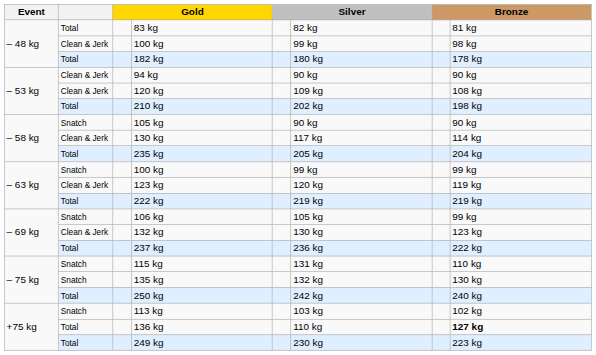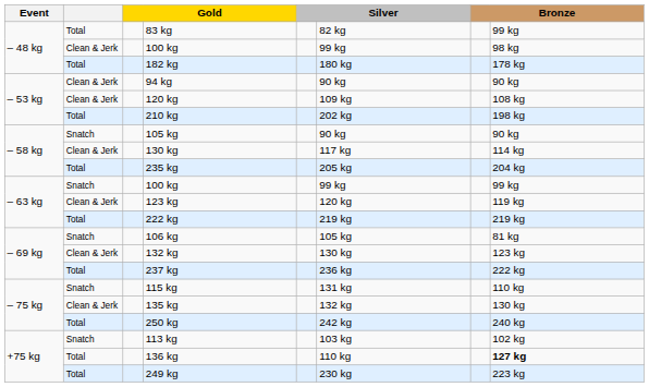83 kg | column 8: 81 kg -> 99 kg
106 kg | column 8: 99 kg -> 81 kg
135 kg | column 2: Snatch -> Clean & Jerk
